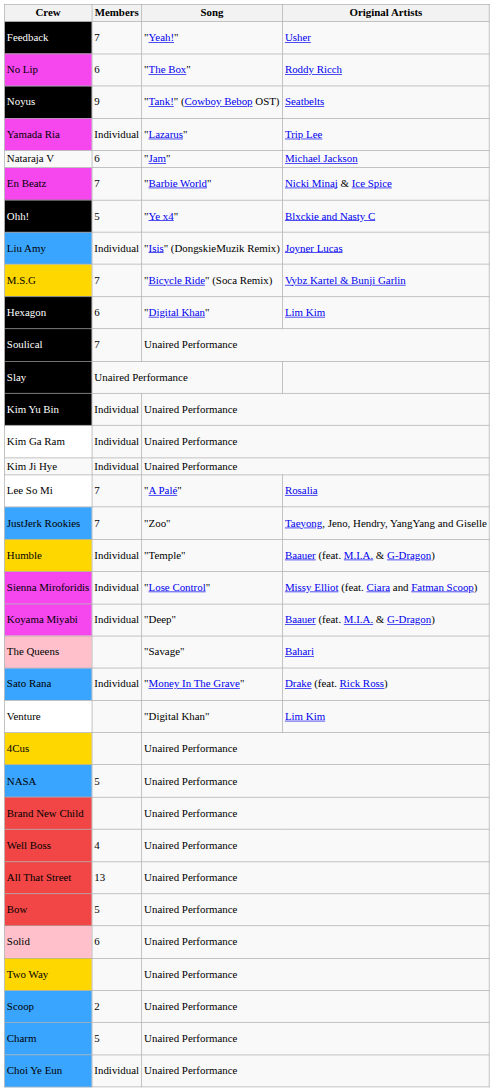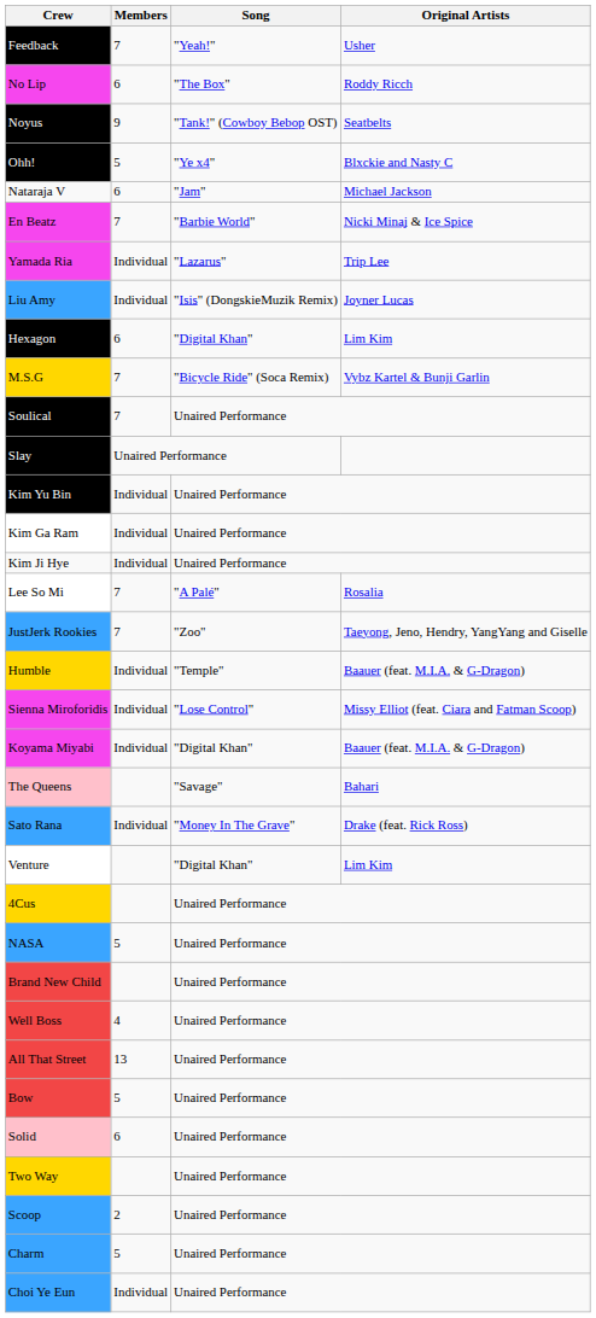rows swapped: Ohh! <-> Yamada Ria
rows swapped: Hexagon <-> M.S.G
Koyama Miyabi | Song: "Deep" -> "Digital Khan"
